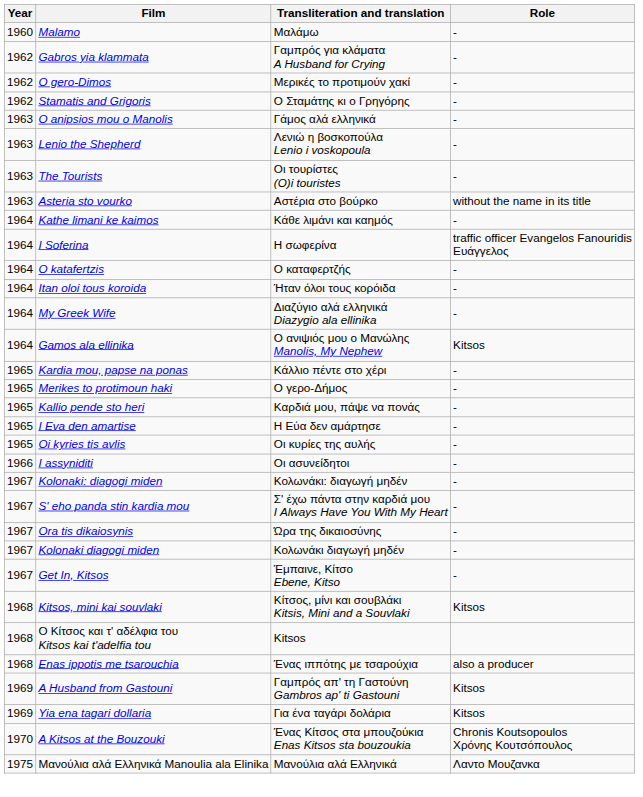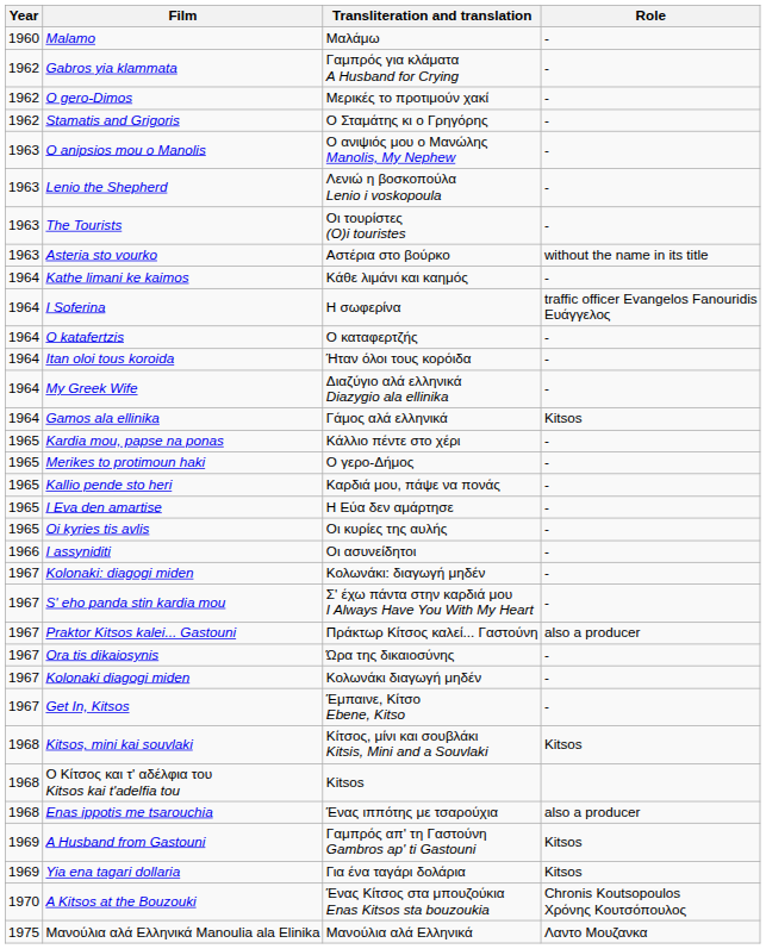O anipsios mou o Manolis | Transliteration and translation: Γάμος αλά ελληνικά -> Ο ανιψιός μου ο Μανώλης Manolis, My Nephew
Gamos ala ellinika | Transliteration and translation: Ο ανιψιός μου ο Μανώλης Manolis, My Nephew -> Γάμος αλά ελληνικά
+ row: 1967 | Praktor Kitsos kalei... Gastouni | Πράκτωρ Κίτσος καλεί... Γαστούνη | also a producer
